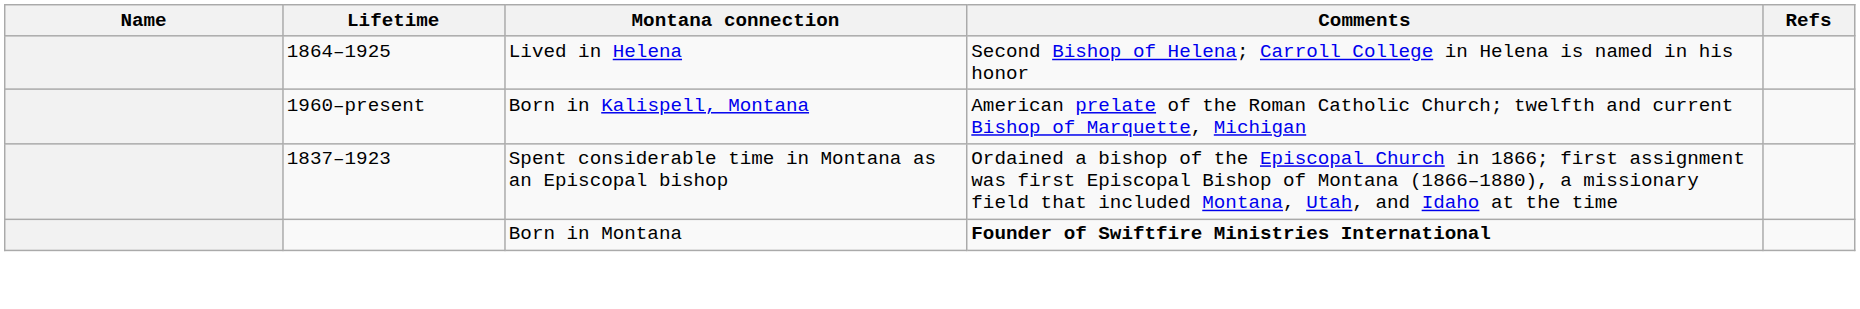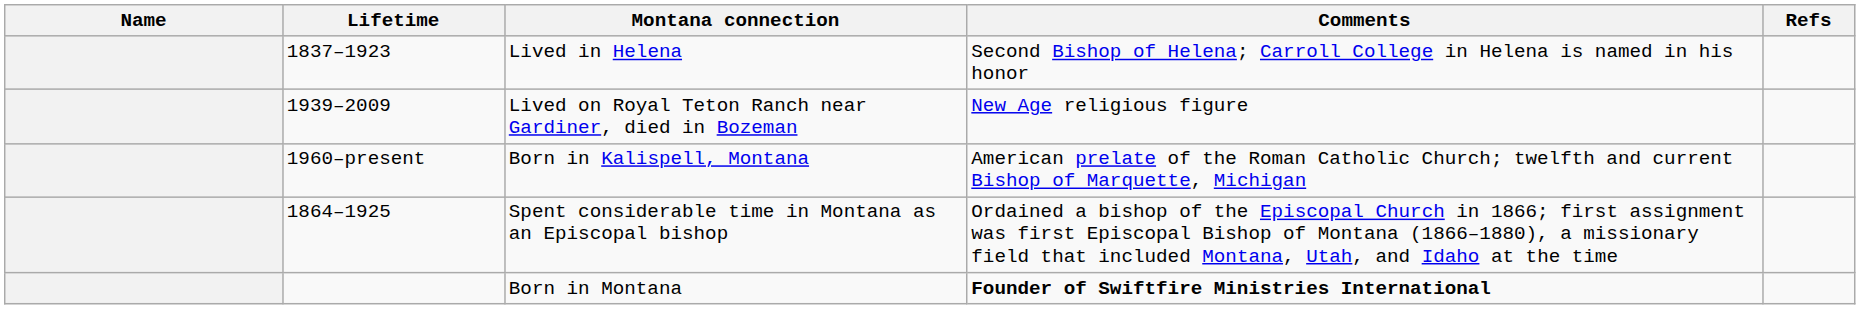Lived in Helena | Lifetime: 1864–1925 -> 1837–1923
+ row: 1939–2009 | Lived on Royal Teton Ranch near Gardiner, died in Bozeman | New Age religious figure
Spent considerable time in Montana as an Episcopal bishop | Lifetime: 1837–1923 -> 1864–1925
